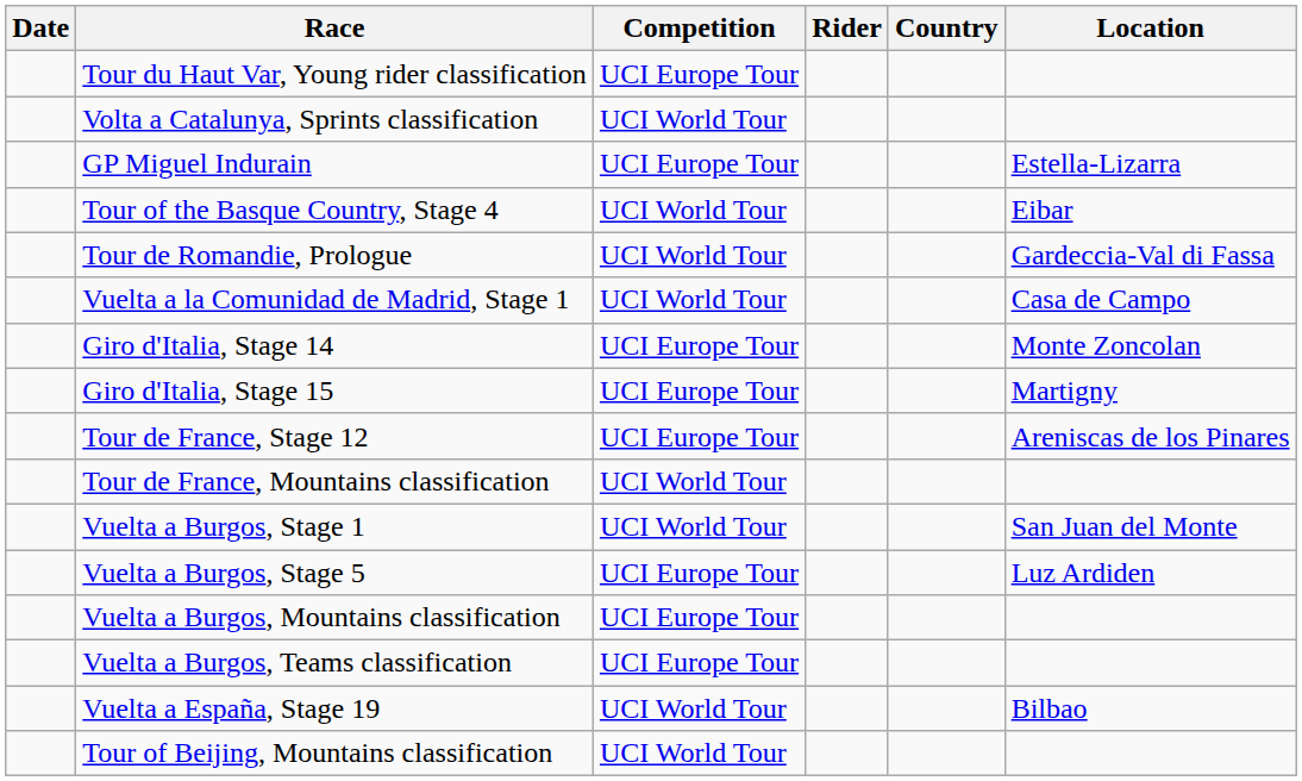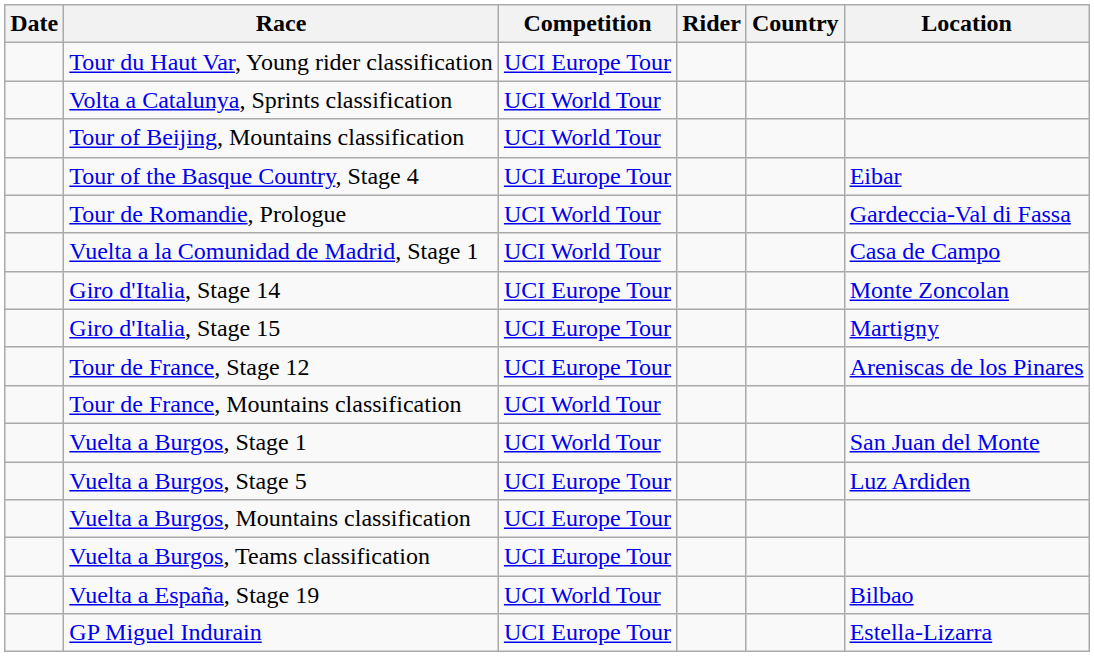rows swapped: GP Miguel Indurain <-> Tour of Beijing, Mountains classification
Tour of the Basque Country, Stage 4 | Competition: UCI World Tour -> UCI Europe Tour
